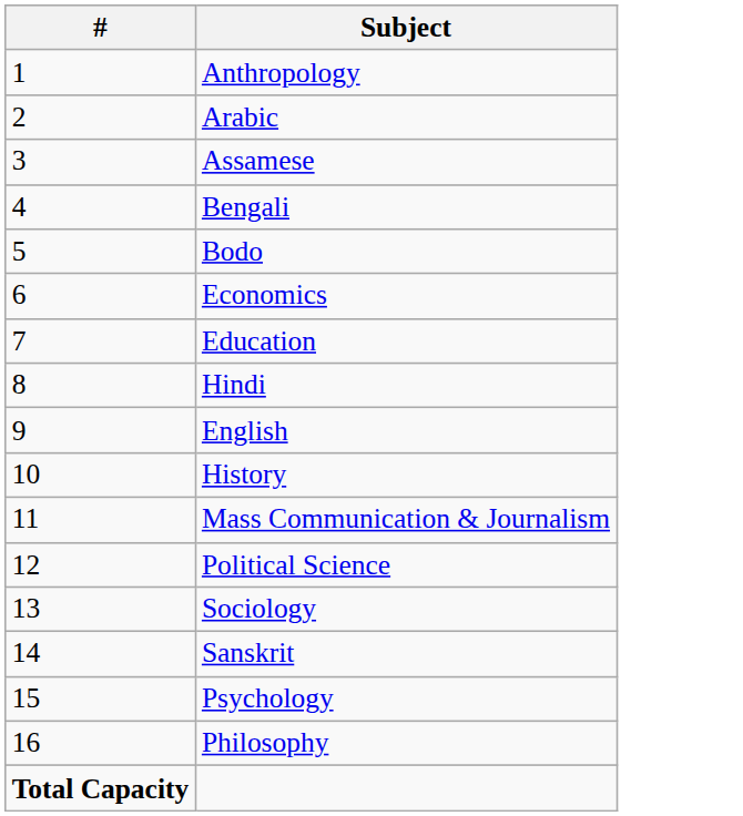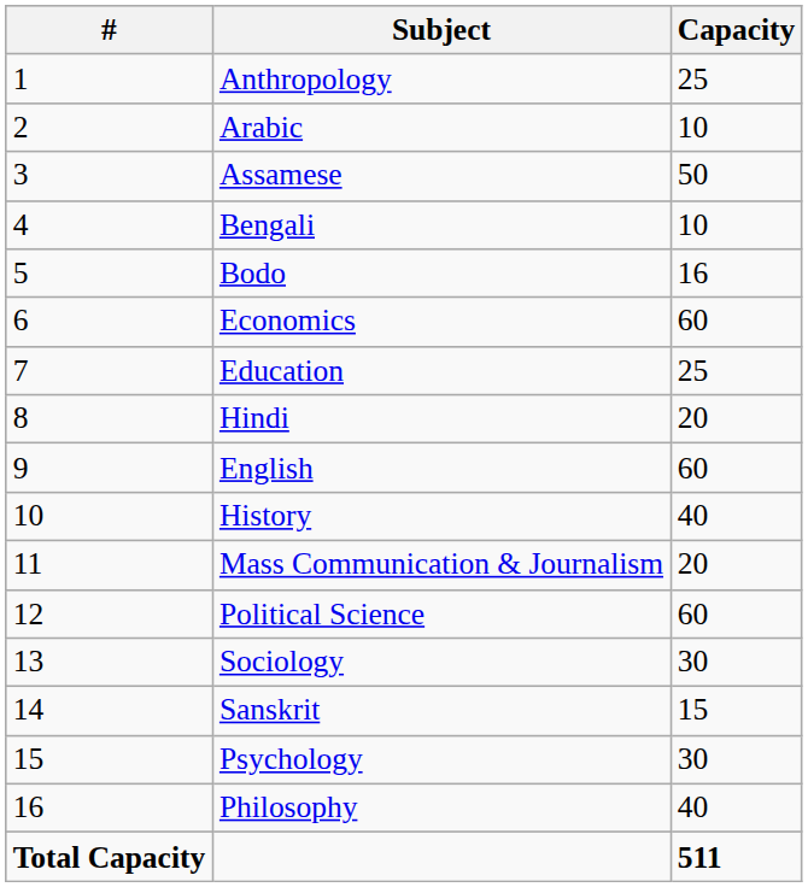+ column: Capacity | 25 | 10 | 50 | 10 | 16 | 60 | 25 | 20 | 60 | 40 | 20 | 60 | 30 | 15 | 30 | 40 | 511
